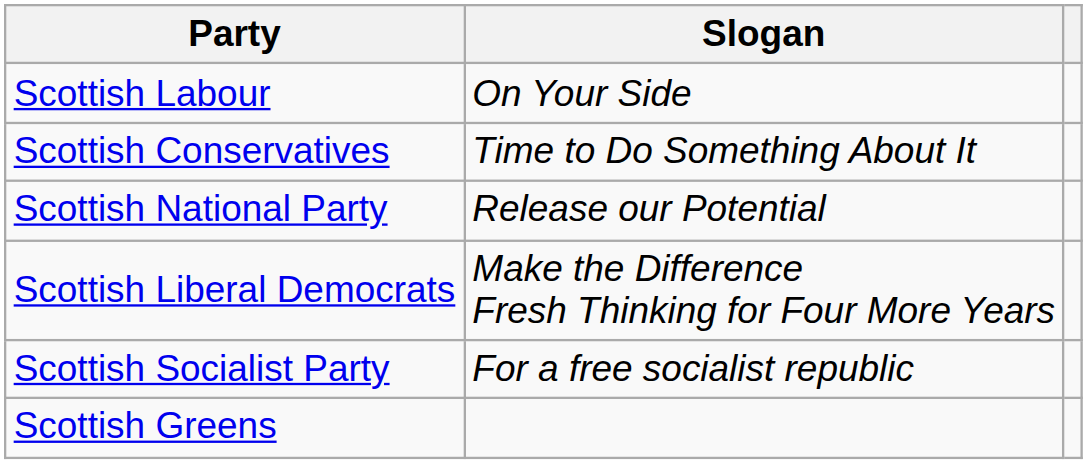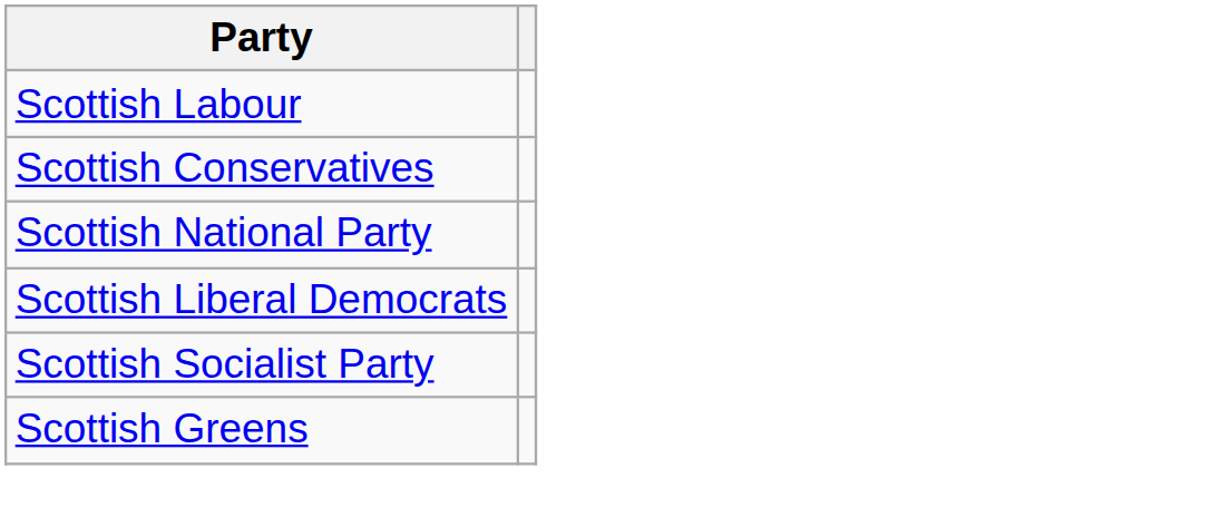- column: Slogan | On Your Side | Time to Do Something About It | Release our Potential | Make the Difference Fresh Thinking for Four More Years | For a free socialist republic
